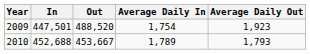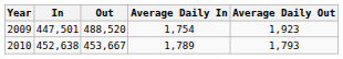2010 | In: 452,688 -> 452,638
